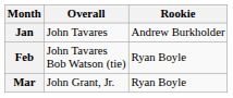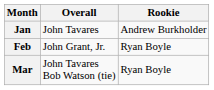Feb | Overall: John Tavares Bob Watson (tie) -> John Grant, Jr.
Mar | Overall: John Grant, Jr. -> John Tavares Bob Watson (tie)
